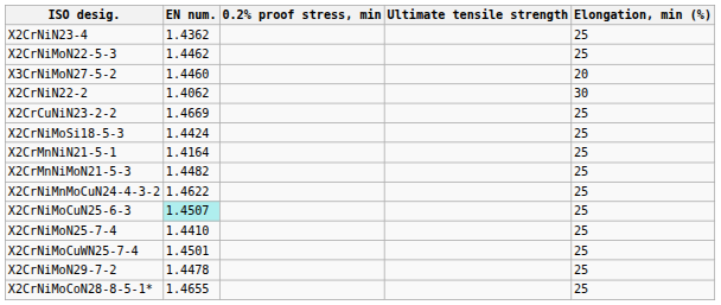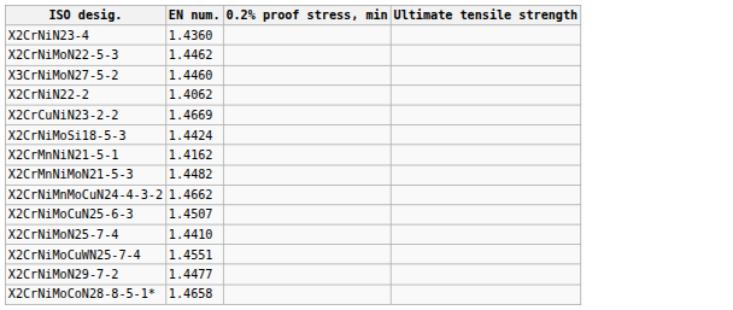- column: Elongation, min (%) | 25 | 25 | 20 | 30 | 25 | 25 | 25 | 25 | 25 | 25 | 25 | 25 | 25 | 25
X2CrNiN23-4 | EN num.: 1.4362 -> 1.4360
X2CrMnNiN21-5-1 | EN num.: 1.4164 -> 1.4162
X2CrNiMnMoCuN24-4-3-2 | EN num.: 1.4622 -> 1.4662
X2CrNiMoCuN25-6-3 | EN num.: paleturquoise background -> no background
X2CrNiMoCuWN25-7-4 | EN num.: 1.4501 -> 1.4551
X2CrNiMoN29-7-2 | EN num.: 1.4478 -> 1.4477
X2CrNiMoCoN28-8-5-1* | EN num.: 1.4655 -> 1.4658
